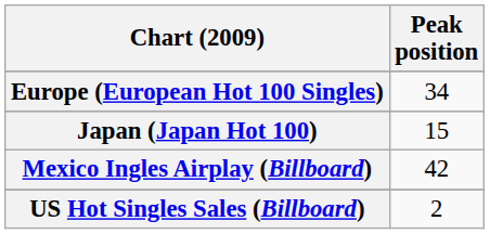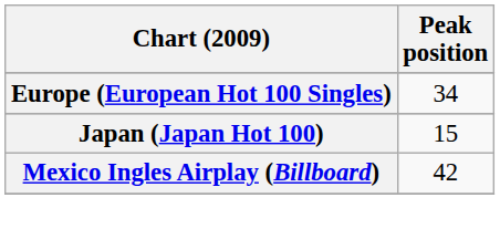- row: US Hot Singles Sales (Billboard) | 2
